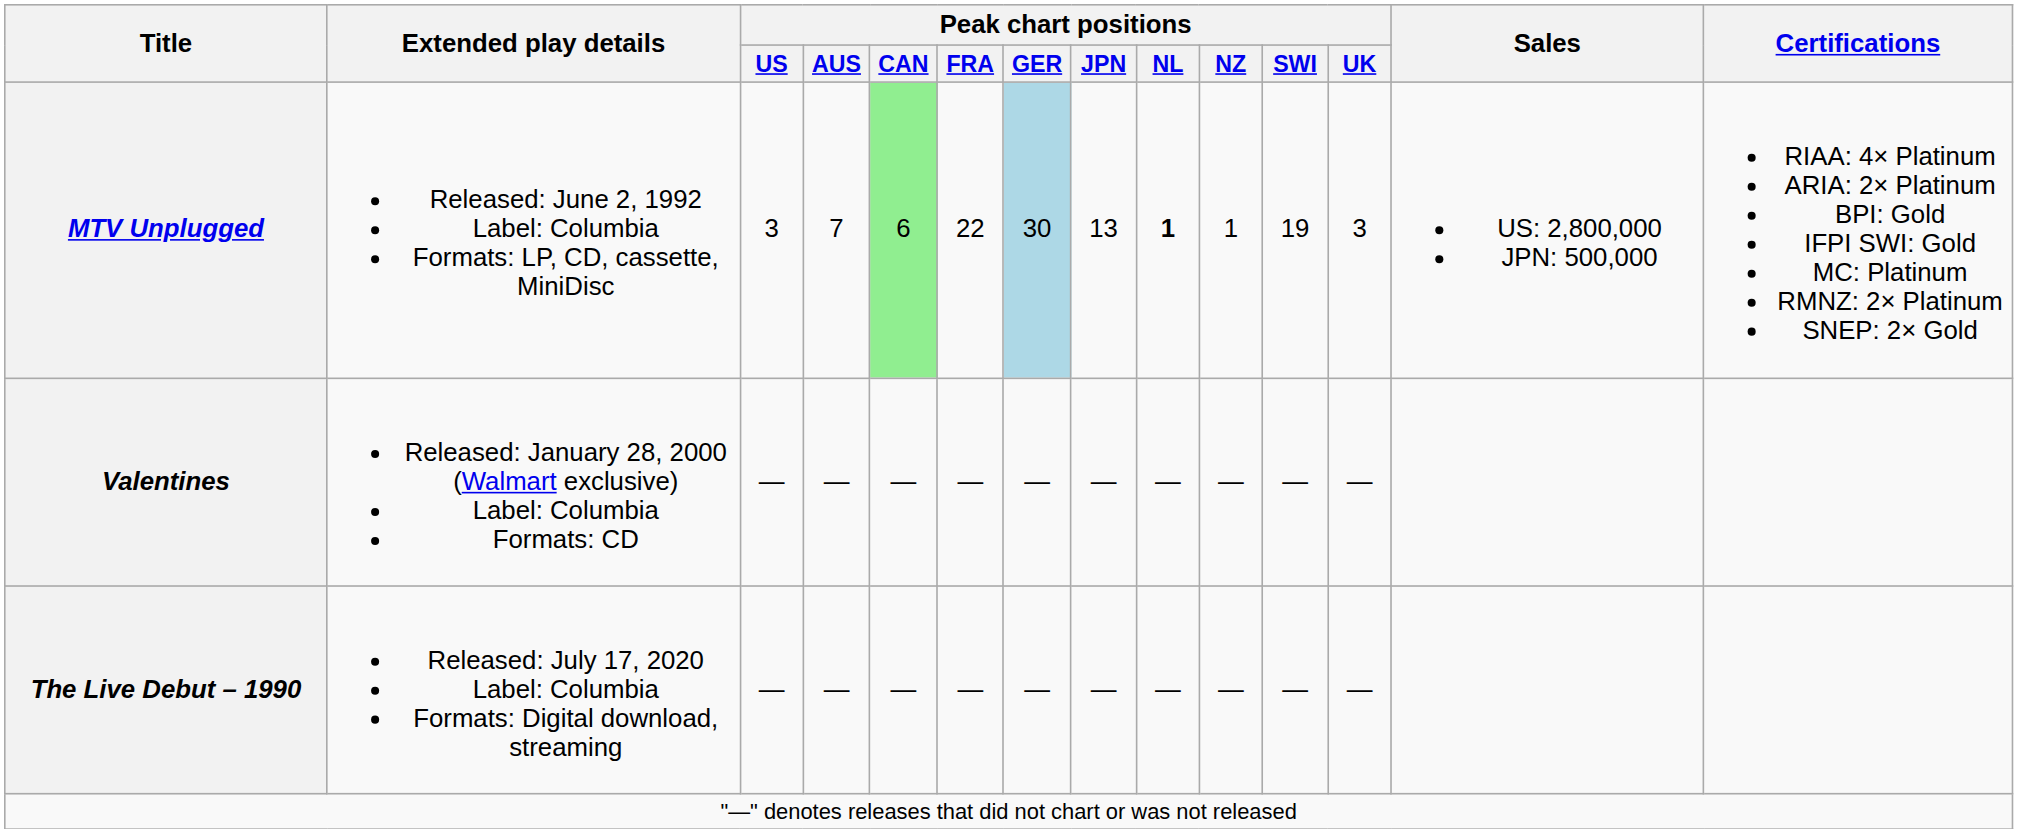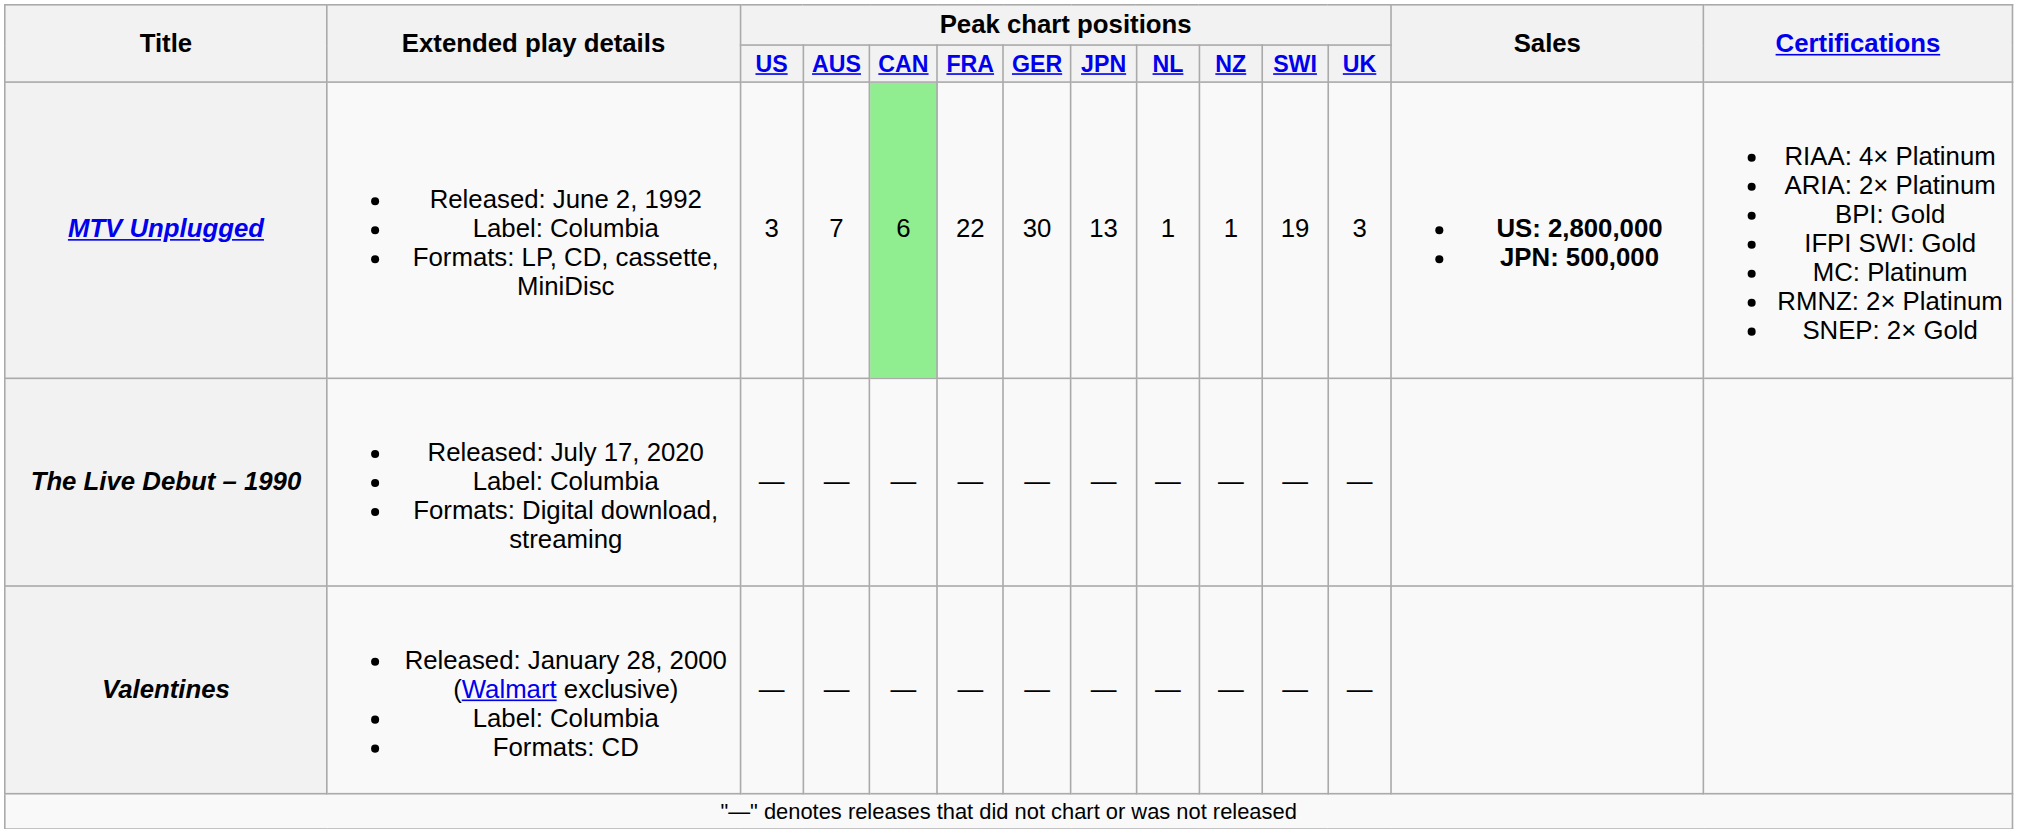MTV Unplugged | Peak chart positions / GER: lightblue background -> no background
MTV Unplugged | Peak chart positions / NL: bold -> normal
MTV Unplugged | Sales: normal -> bold
rows swapped: Valentines <-> The Live Debut – 1990
